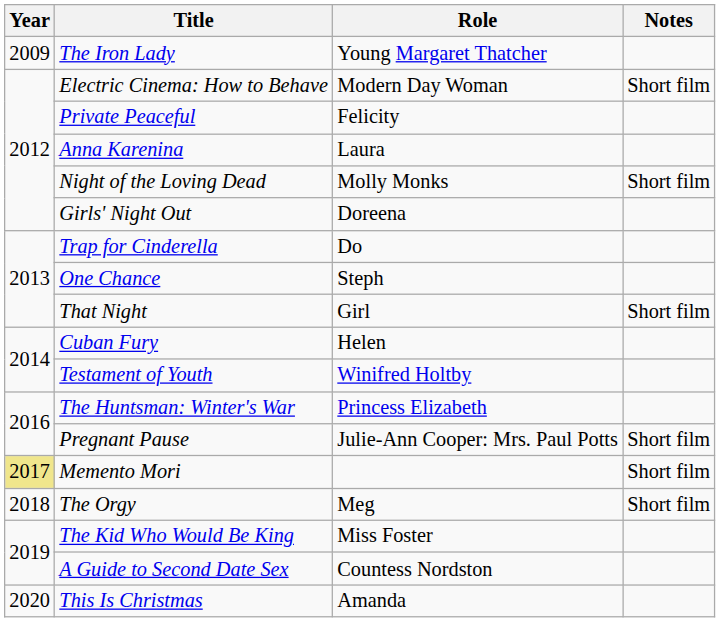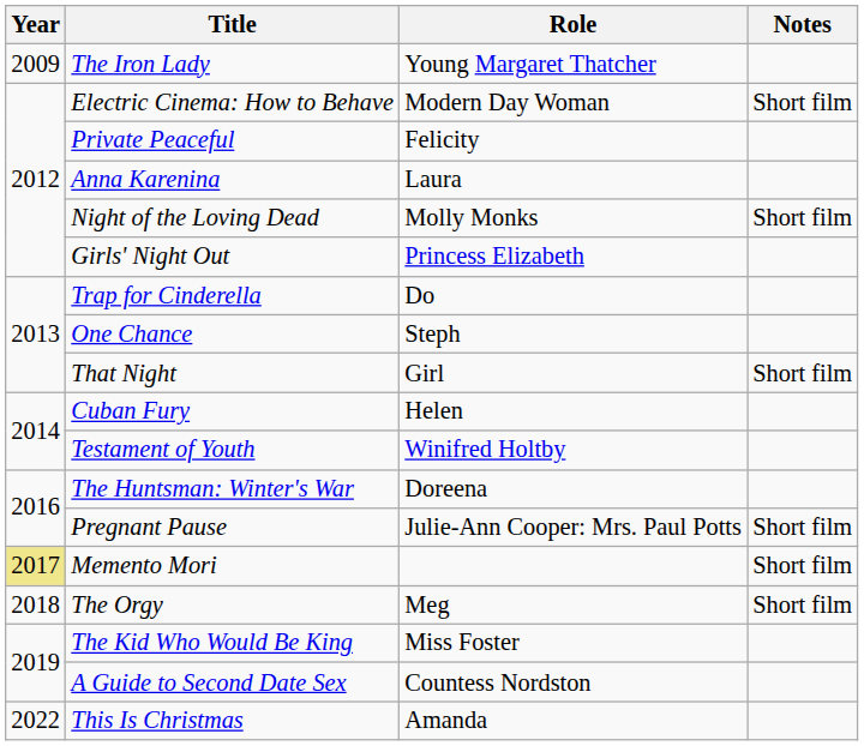Girls' Night Out | Role: Doreena -> Princess Elizabeth
The Huntsman: Winter's War | Role: Princess Elizabeth -> Doreena
This Is Christmas | Year: 2020 -> 2022
